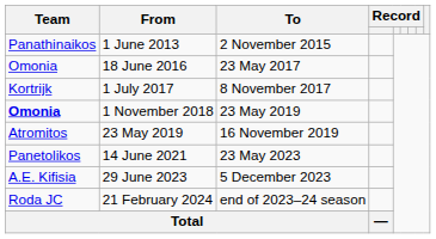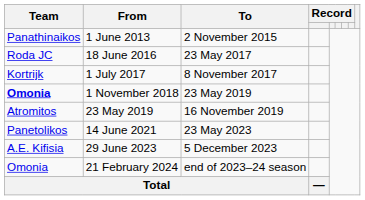18 June 2016 | Team: Omonia -> Roda JC
21 February 2024 | Team: Roda JC -> Omonia
